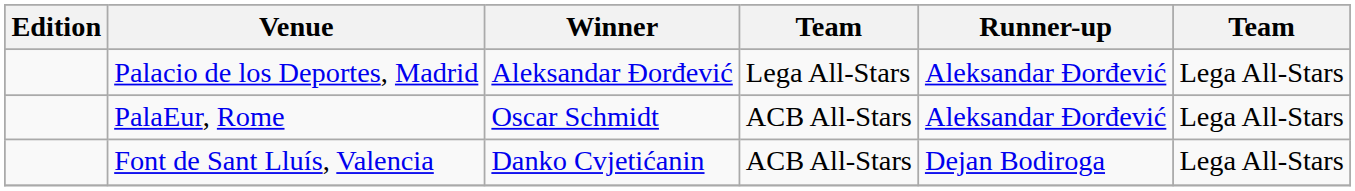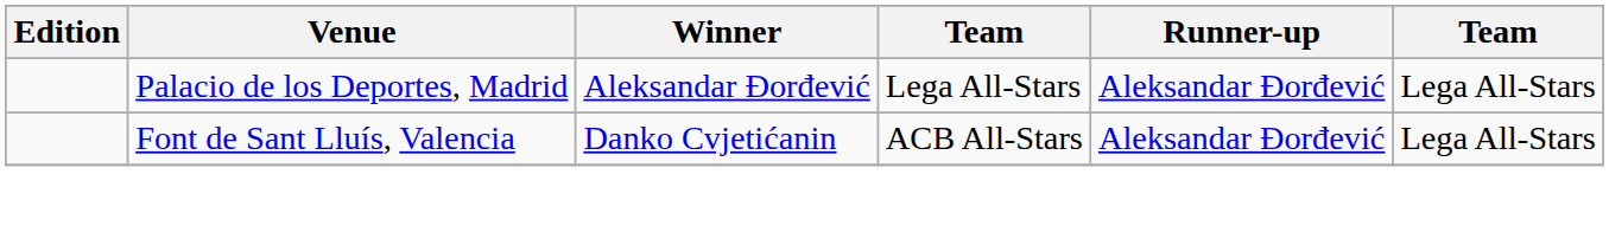- row: PalaEur, Rome | Oscar Schmidt | ACB All-Stars | Aleksandar Đorđević | Lega All-Stars
Font de Sant Lluís, Valencia | Runner-up: Dejan Bodiroga -> Aleksandar Đorđević
